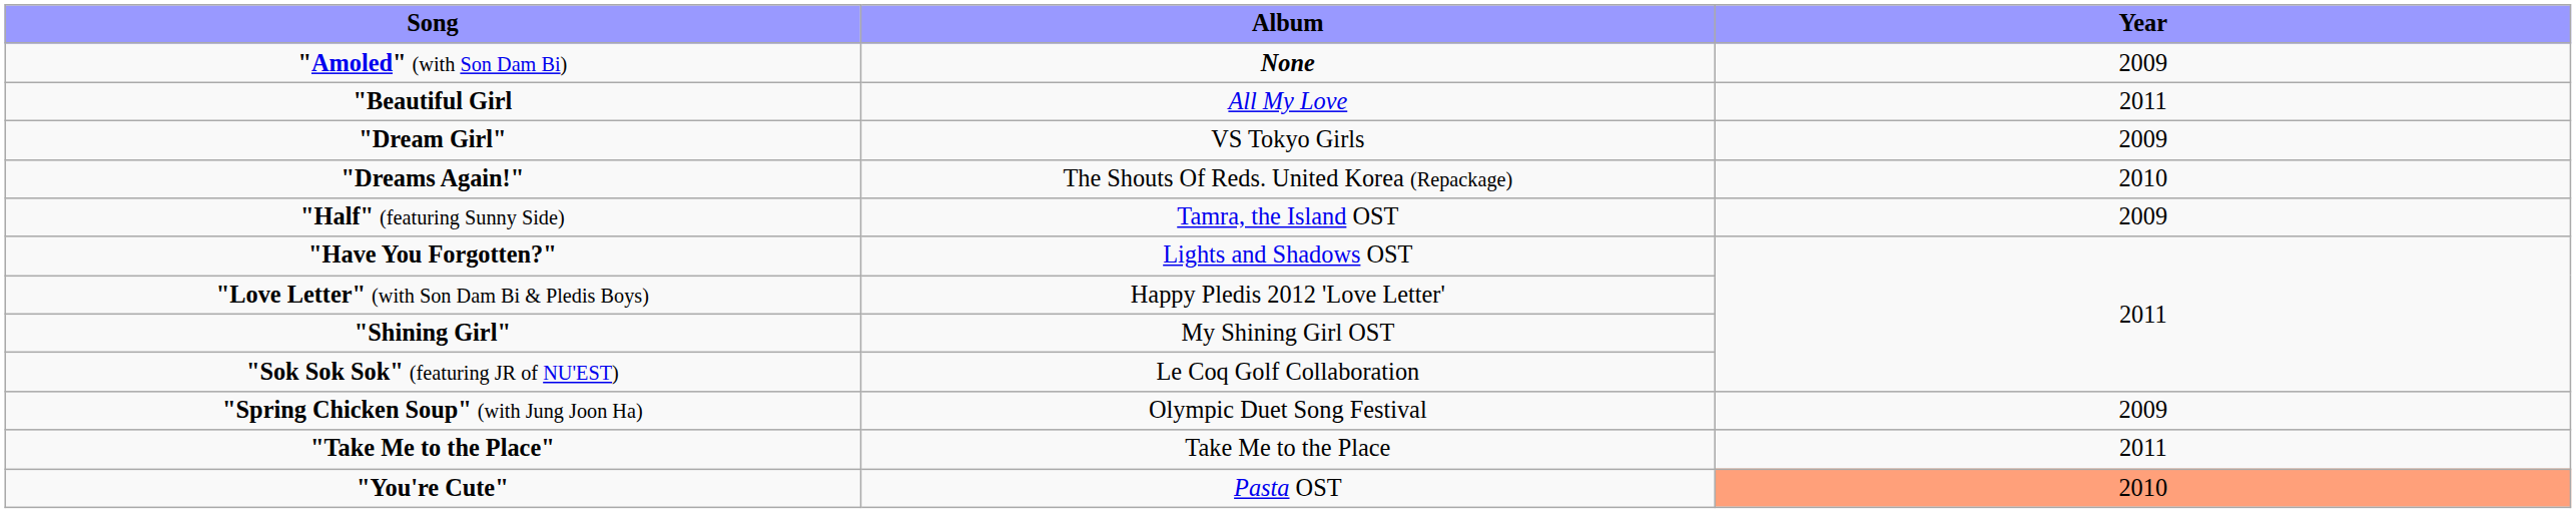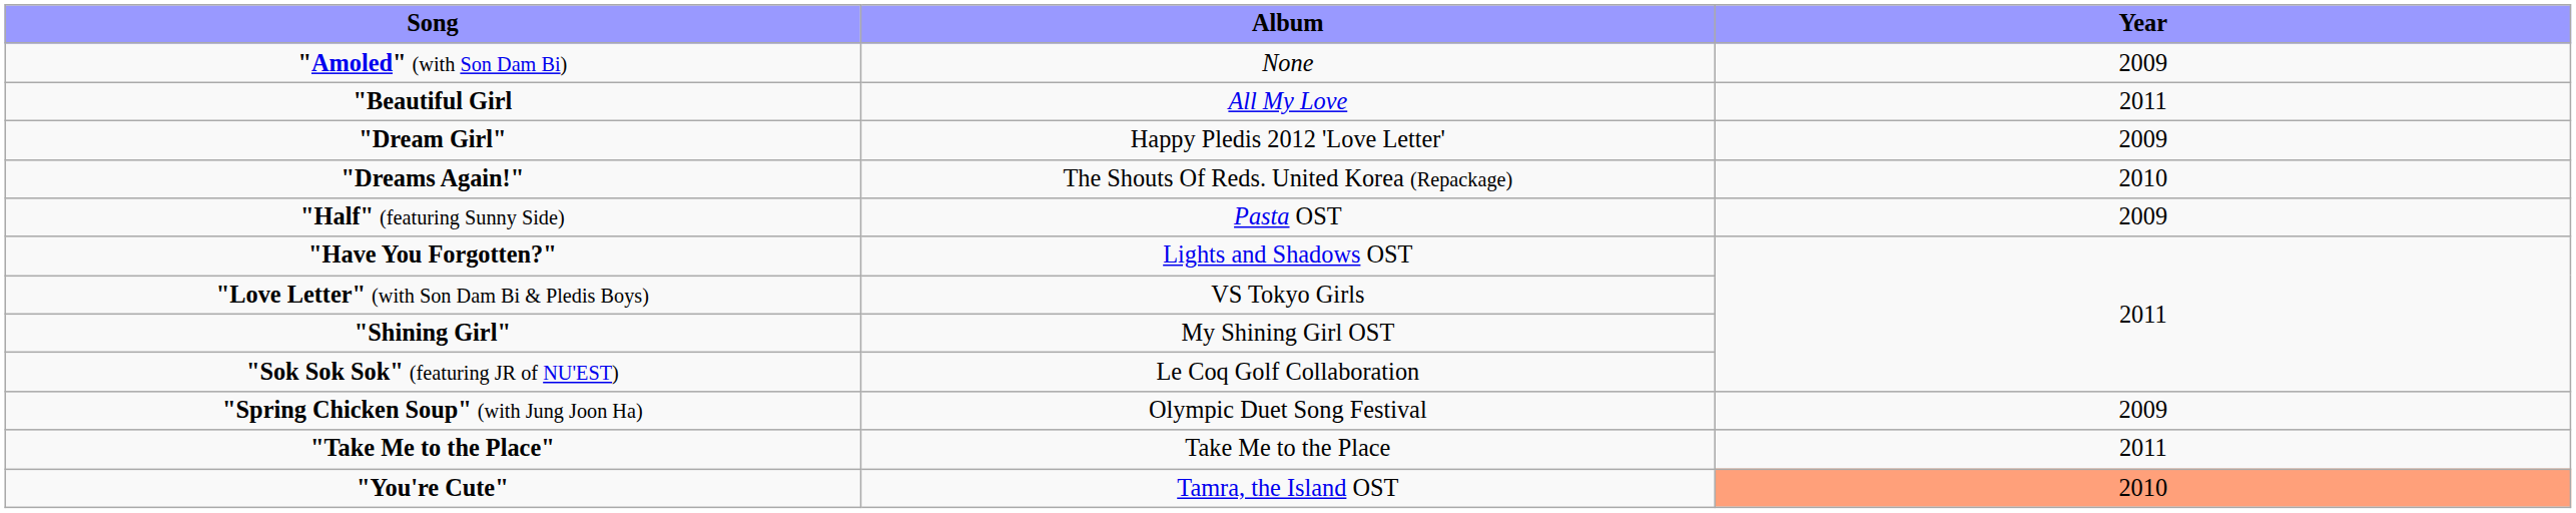"Amoled" (with Son Dam Bi) | Album: bold -> normal
"Dream Girl" | Album: VS Tokyo Girls -> Happy Pledis 2012 'Love Letter'
"Half" (featuring Sunny Side) | Album: Tamra, the Island OST -> Pasta OST
"Love Letter" (with Son Dam Bi & Pledis Boys) | Album: Happy Pledis 2012 'Love Letter' -> VS Tokyo Girls
"You're Cute" | Album: Pasta OST -> Tamra, the Island OST
